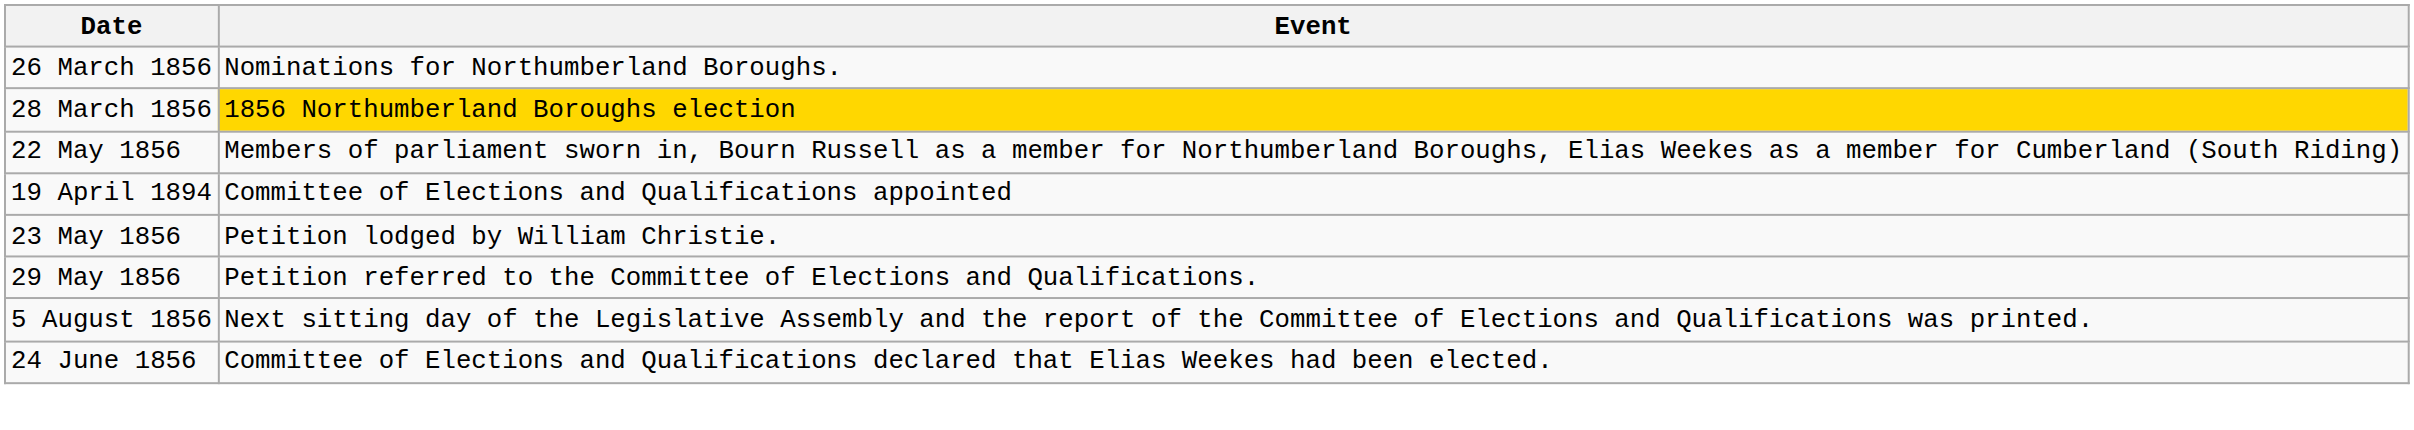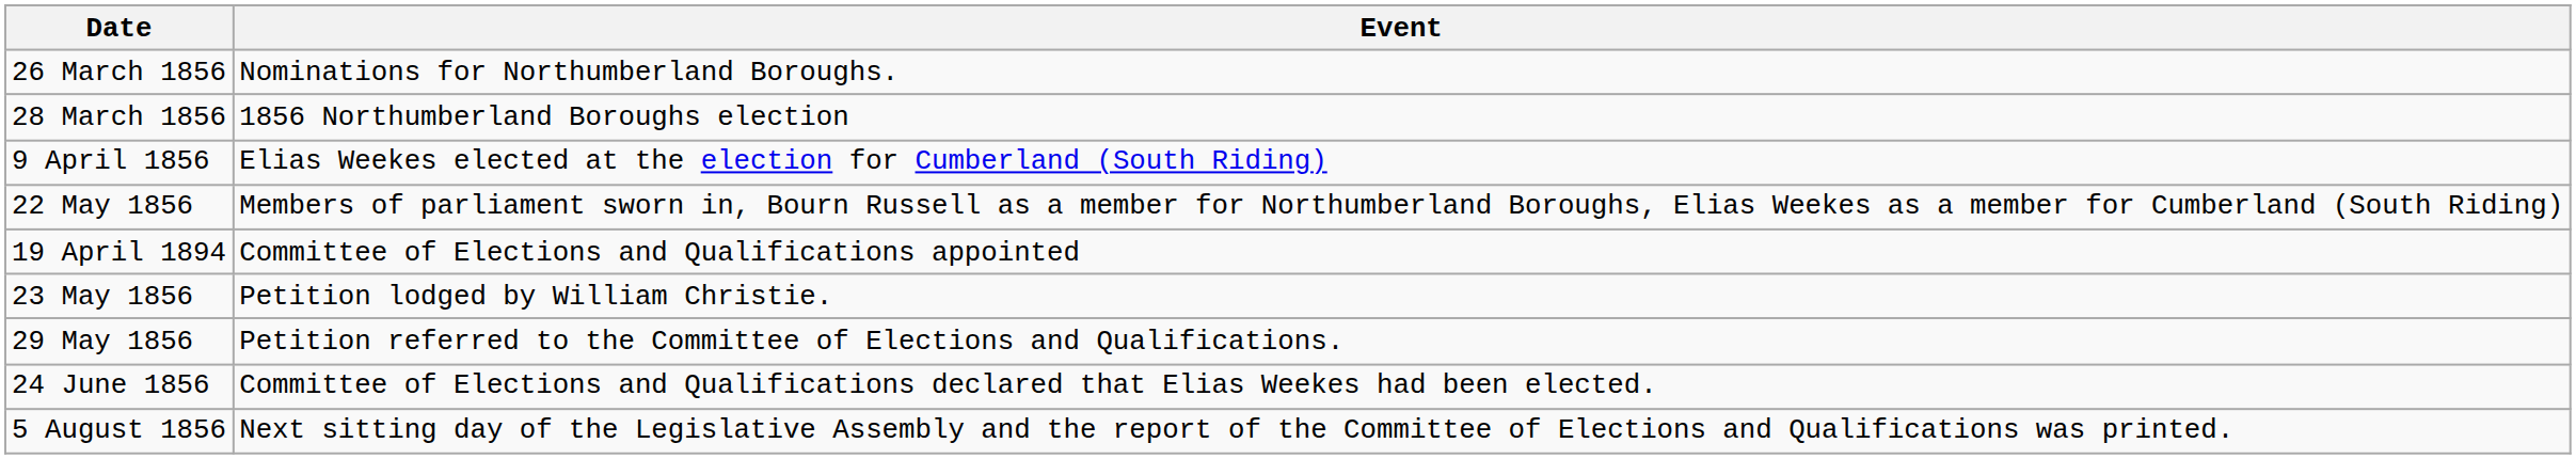28 March 1856 | Event: gold background -> no background
+ row: 9 April 1856 | Elias Weekes elected at the election for Cumberland (South Riding)
rows swapped: 24 June 1856 <-> 5 August 1856
